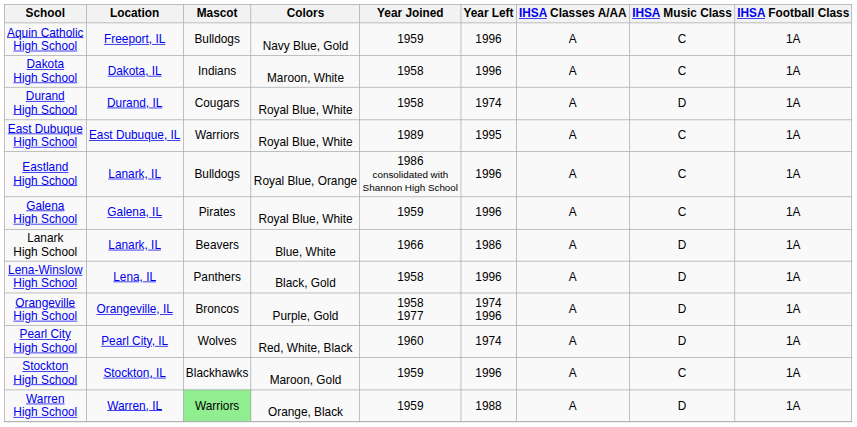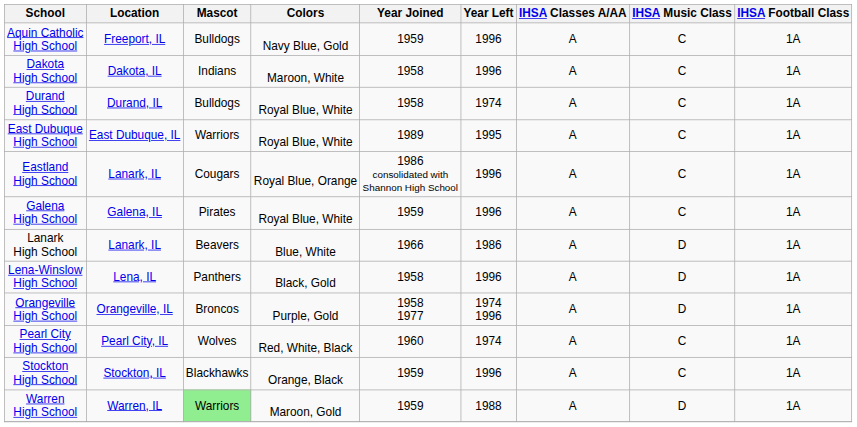Durand High School | Mascot: Cougars -> Bulldogs
Durand High School | IHSA Music Class: D -> C
Eastland High School | Mascot: Bulldogs -> Cougars
Pearl City High School | IHSA Music Class: D -> C
Stockton High School | Colors: Maroon, Gold -> Orange, Black
Warren High School | Colors: Orange, Black -> Maroon, Gold
